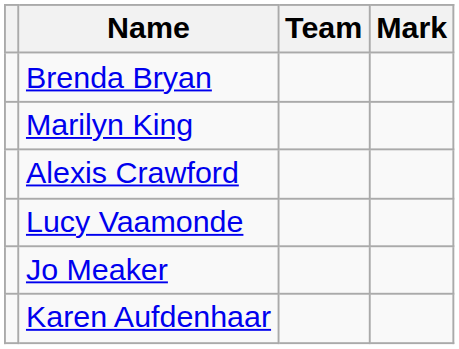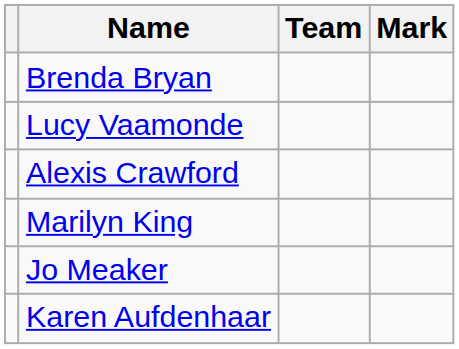rows swapped: Marilyn King <-> Lucy Vaamonde
